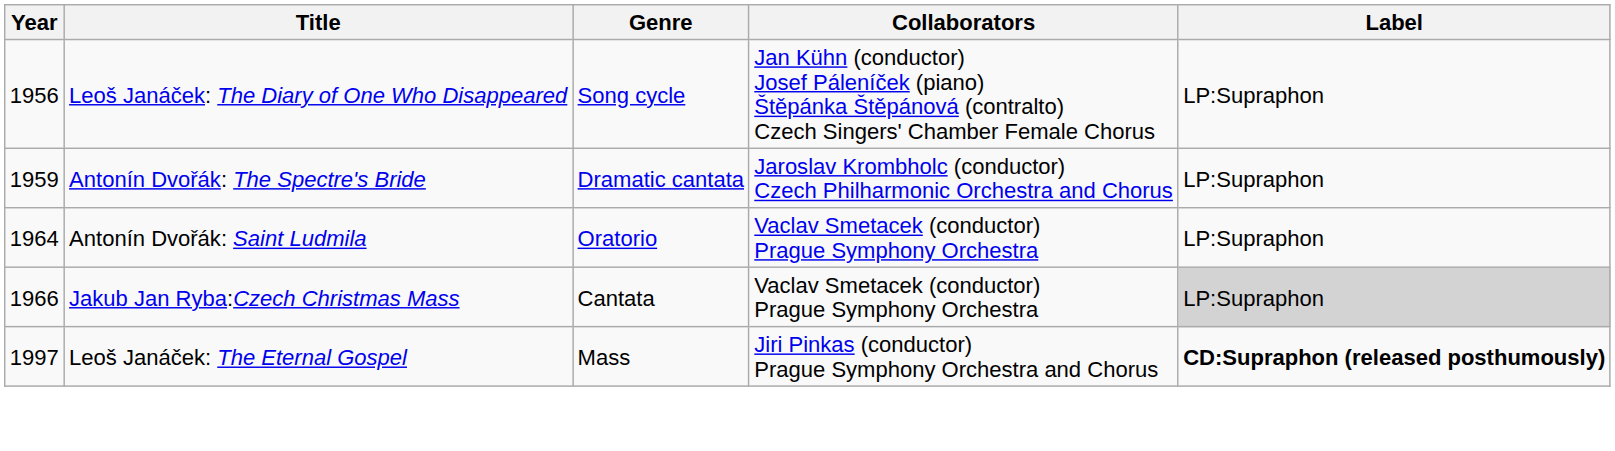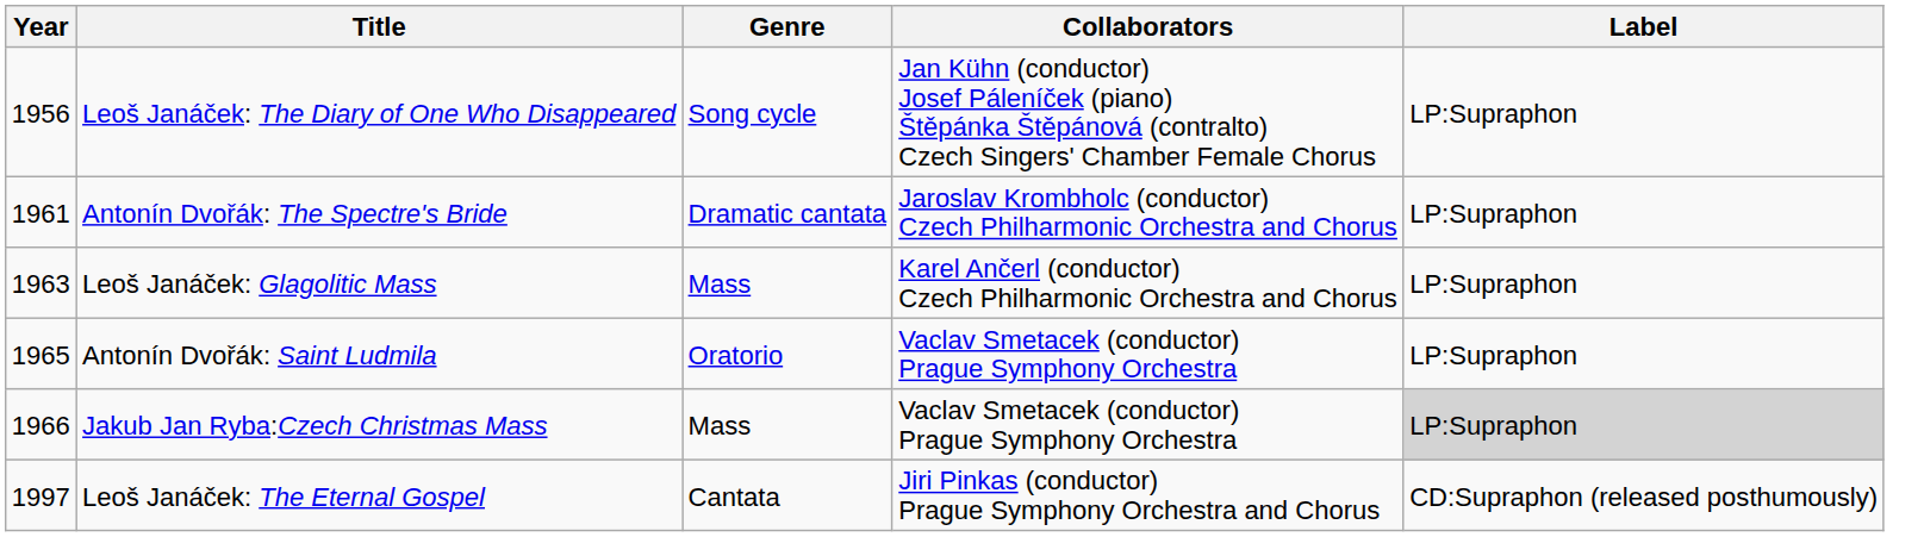Antonín Dvořák: The Spectre's Bride | Year: 1959 -> 1961
+ row: 1963 | Leoš Janáček: Glagolitic Mass | Mass | Karel Ančerl (conductor) Czech Philharmonic Orchestra and Chorus | LP:Supraphon
Antonín Dvořák: Saint Ludmila | Year: 1964 -> 1965
Jakub Jan Ryba:Czech Christmas Mass | Genre: Cantata -> Mass
Leoš Janáček: The Eternal Gospel | Genre: Mass -> Cantata
Leoš Janáček: The Eternal Gospel | Label: bold -> normal
